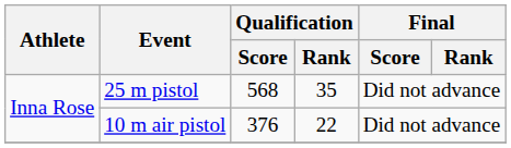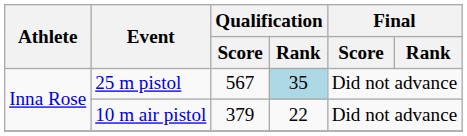25 m pistol | Qualification / Score: 568 -> 567
25 m pistol | Qualification / Rank: no background -> lightblue background
10 m air pistol | Qualification / Score: 376 -> 379
